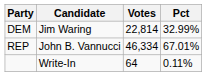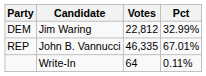DEM | Votes: 22,814 -> 22,812
REP | Votes: 46,334 -> 46,335
